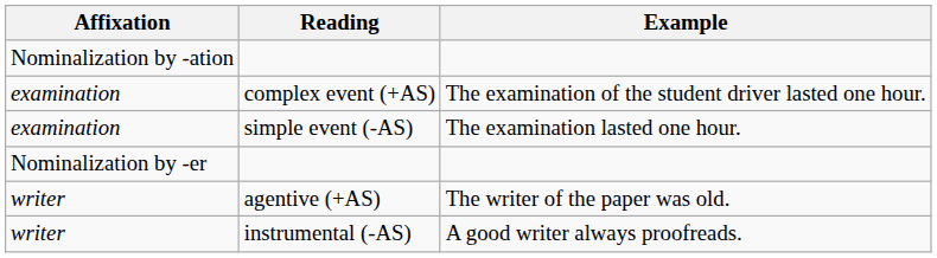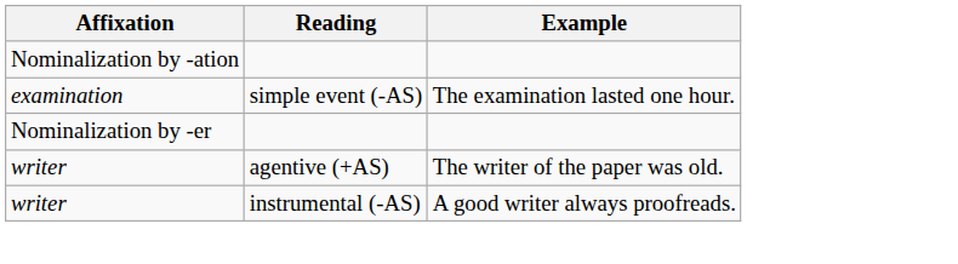- row: examination | complex event (+AS) | The examination of the student driver lasted one hour.
